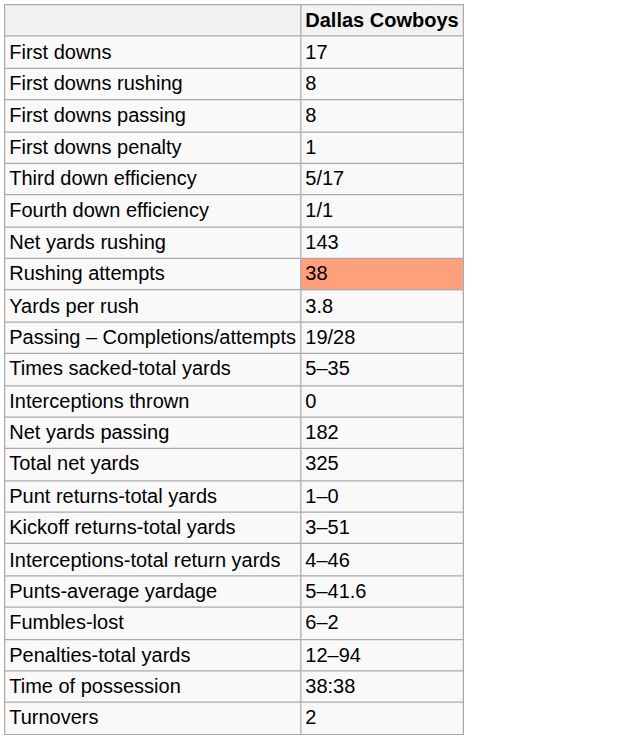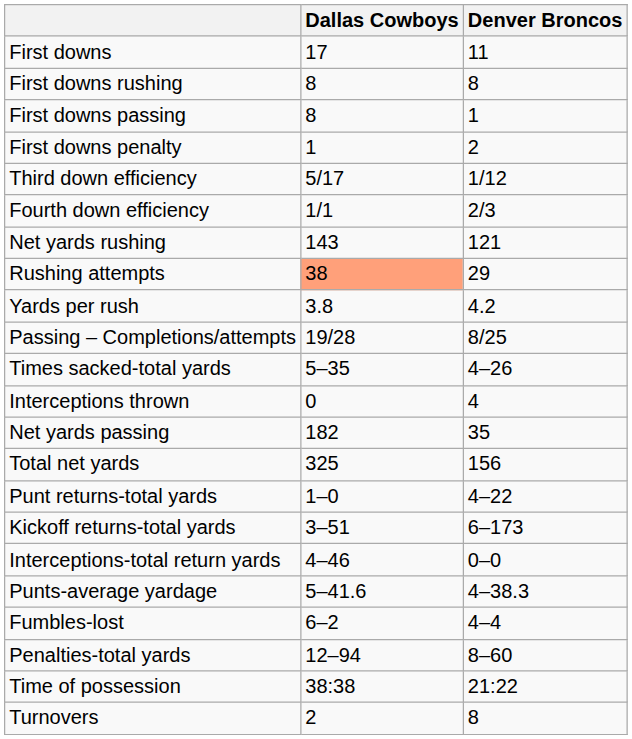+ column: Denver Broncos | 11 | 8 | 1 | 2 | 1/12 | 2/3 | 121 | 29 | 4.2 | 8/25 | 4–26 | 4 | 35 | 156 | 4–22 | 6–173 | 0–0 | 4–38.3 | 4–4 | 8–60 | 21:22 | 8
